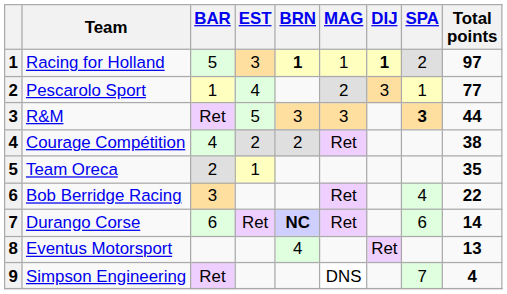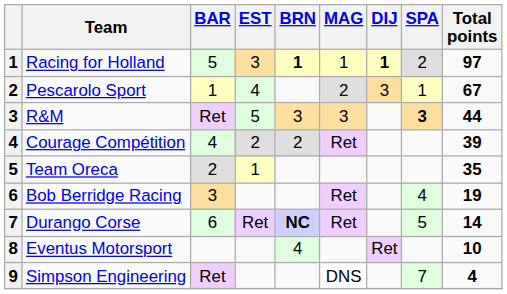Pescarolo Sport | Total points: 77 -> 67
Courage Compétition | Total points: 38 -> 39
Bob Berridge Racing | Total points: 22 -> 19
Durango Corse | SPA: 6 -> 5
Eventus Motorsport | Total points: 13 -> 10
